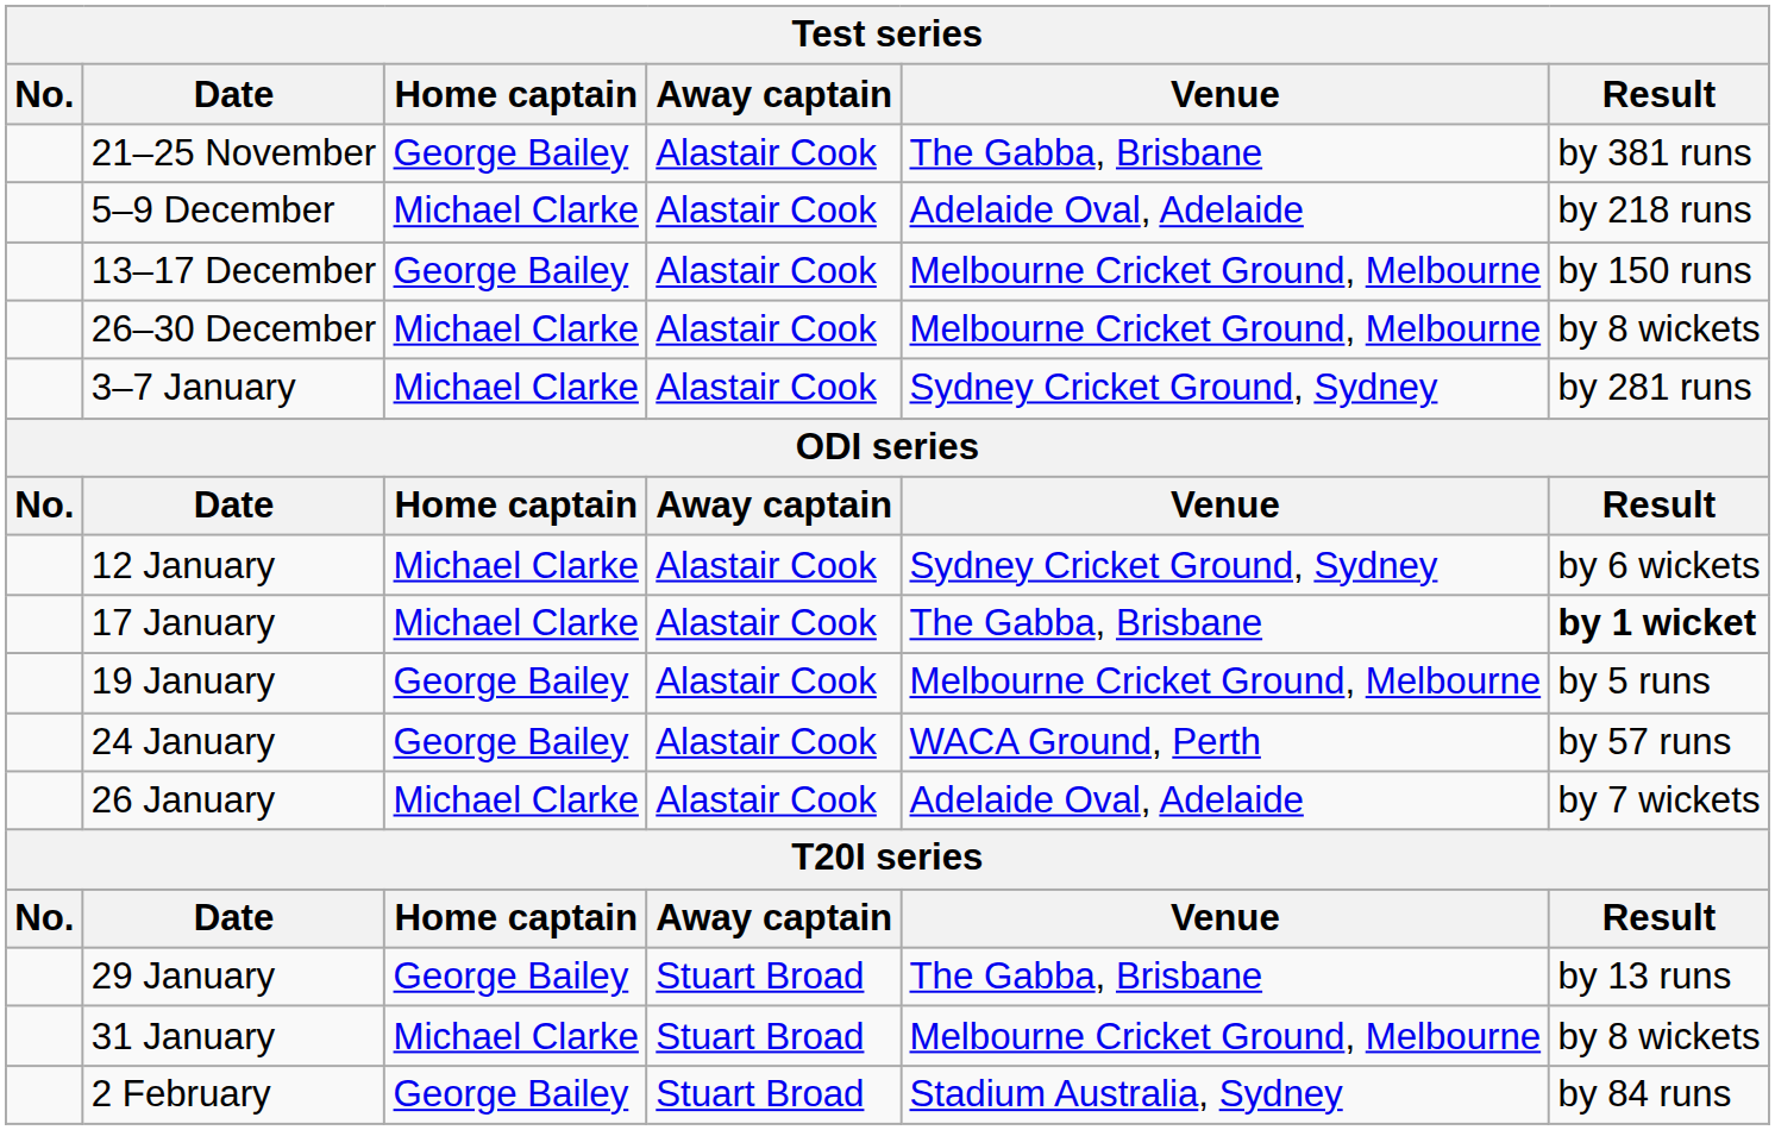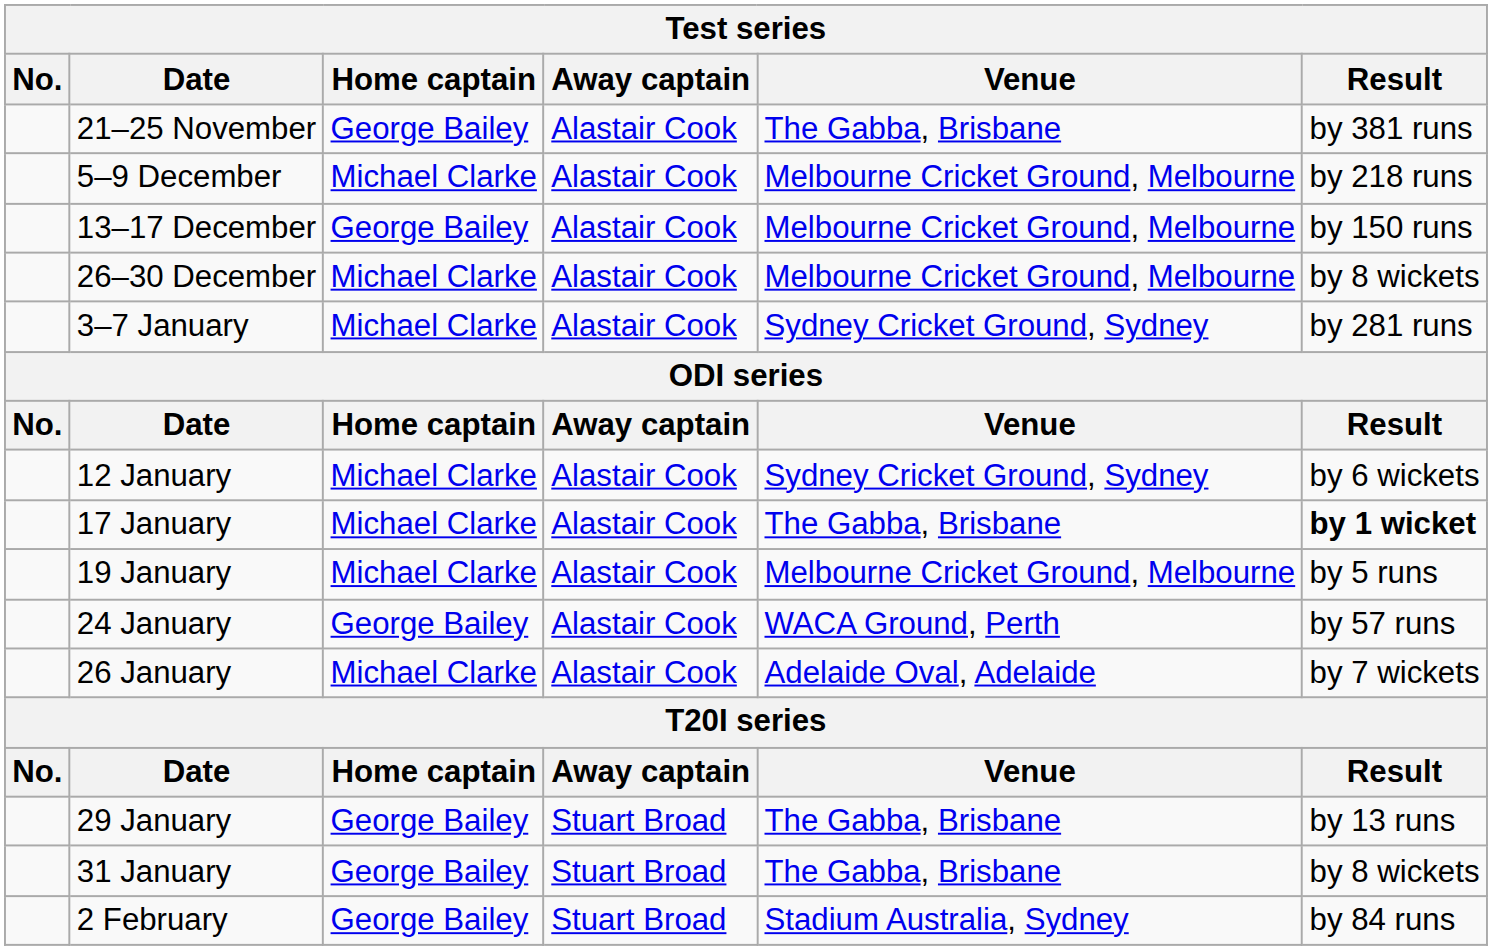5–9 December | Venue: Adelaide Oval, Adelaide -> Melbourne Cricket Ground, Melbourne
19 January | Home captain: George Bailey -> Michael Clarke
31 January | Home captain: Michael Clarke -> George Bailey
31 January | Venue: Melbourne Cricket Ground, Melbourne -> The Gabba, Brisbane
